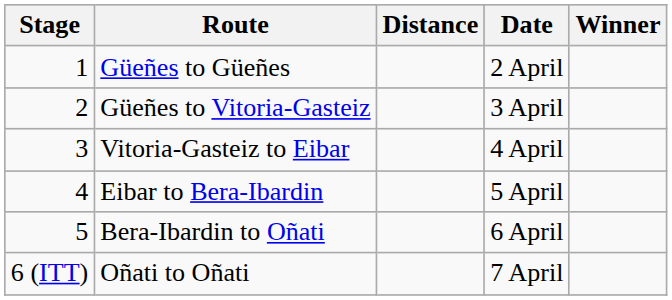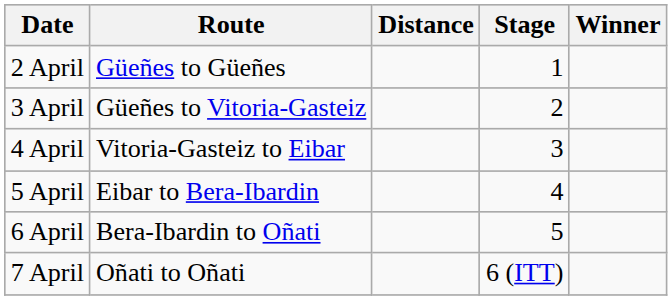columns swapped: Stage <-> Date
